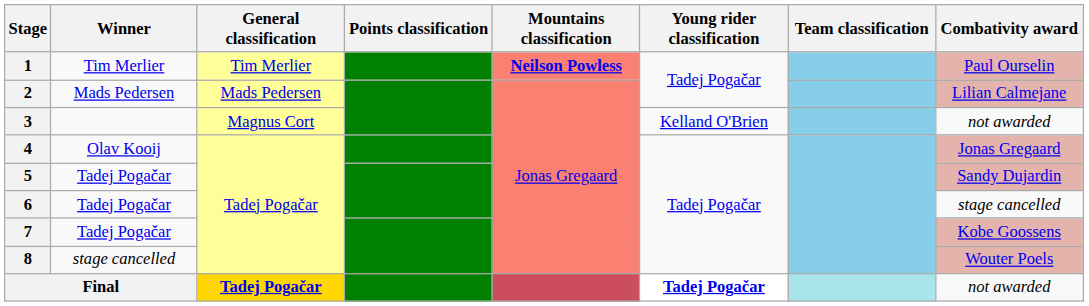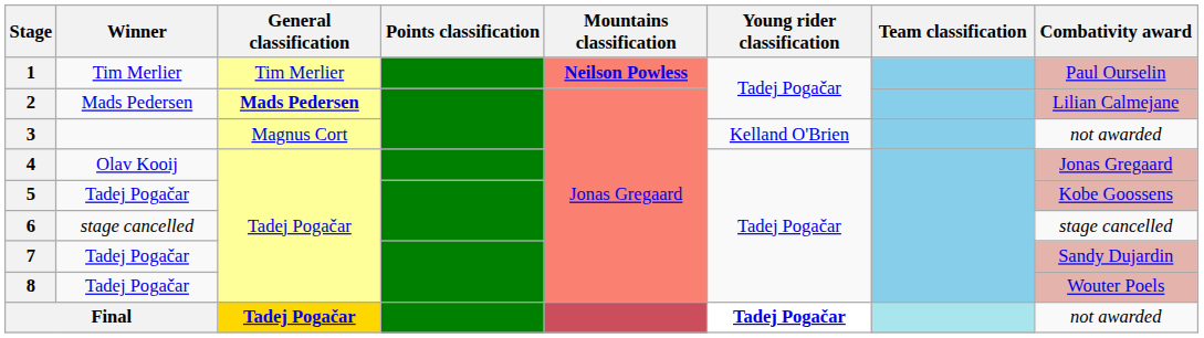2 | General classification: normal -> bold
5 | Combativity award: Sandy Dujardin -> Kobe Goossens
6 | Winner: Tadej Pogačar -> stage cancelled
7 | Combativity award: Kobe Goossens -> Sandy Dujardin
8 | Winner: stage cancelled -> Tadej Pogačar
